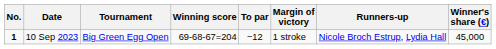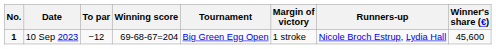columns swapped: Tournament <-> To par
10 Sep 2023 | Winner's share (€): 45,000 -> 45,600
